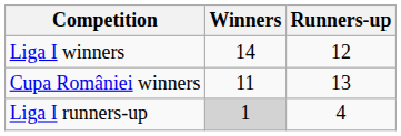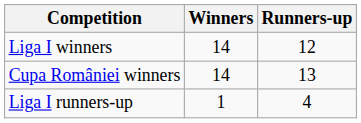Cupa României winners | Winners: 11 -> 14
Liga I runners-up | Winners: lightgrey background -> no background
